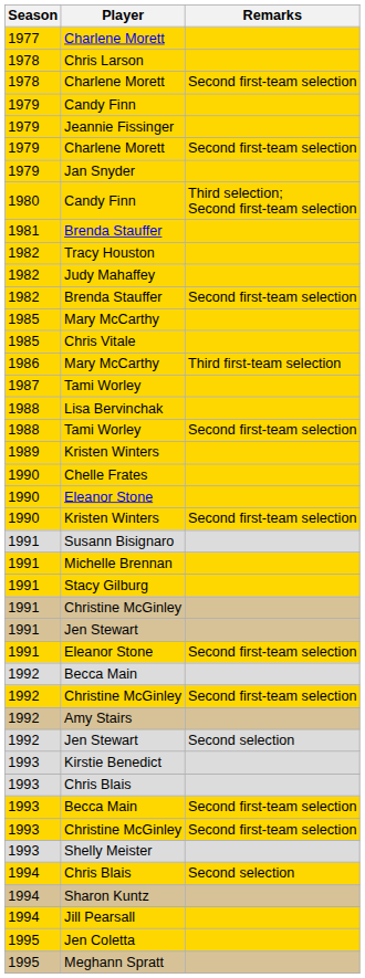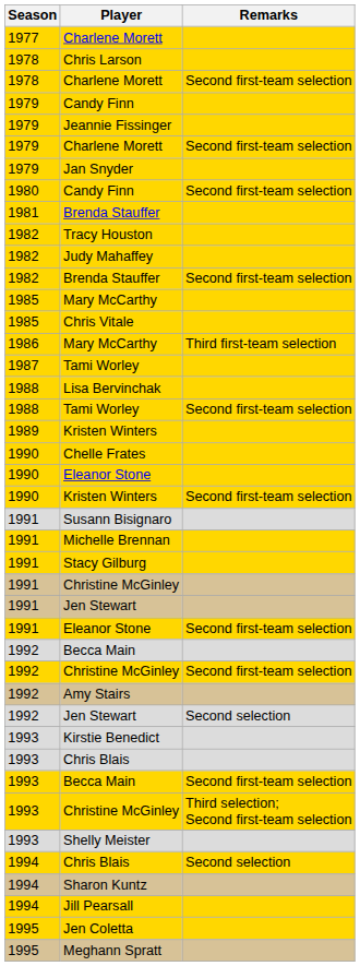1980 / Candy Finn | Remarks: Third selection; Second first-team selection -> Second first-team selection
1993 / Christine McGinley | Remarks: Second first-team selection -> Third selection; Second first-team selection
